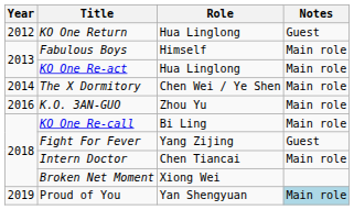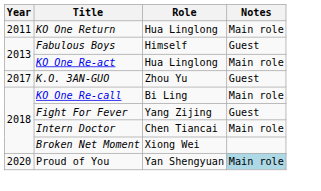KO One Return | Year: 2012 -> 2011
KO One Return | Notes: Guest -> Main role
Fabulous Boys | Notes: Main role -> Guest
- row: 2014 | The X Dormitory | Chen Wei / Ye Shen | Main role
K.O. 3AN-GUO | Year: 2016 -> 2017
K.O. 3AN-GUO | Notes: Main role -> Guest
Proud of You | Year: 2019 -> 2020
